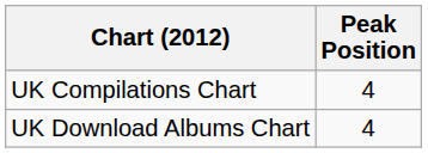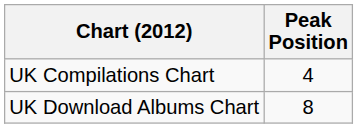UK Download Albums Chart | Peak Position: 4 -> 8
